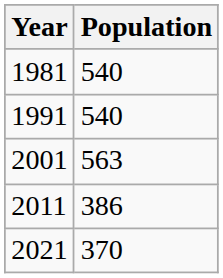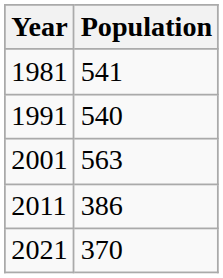1981 | Population: 540 -> 541
